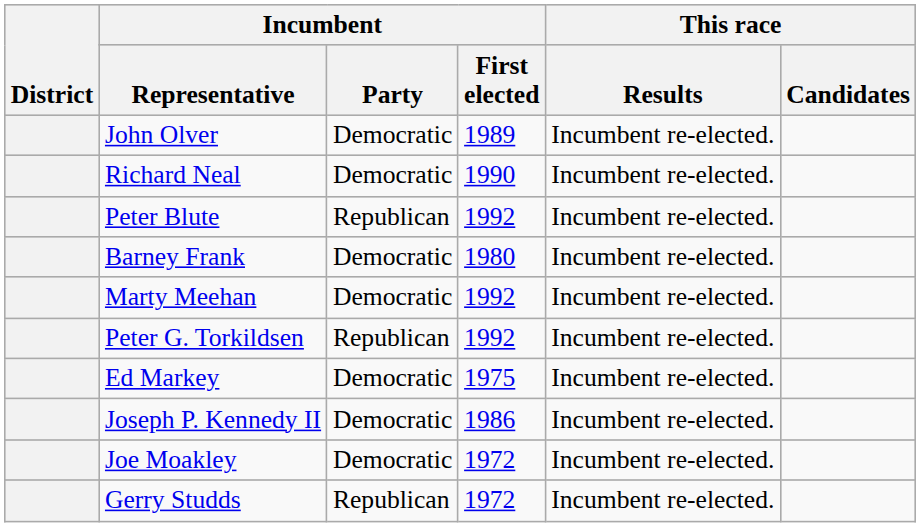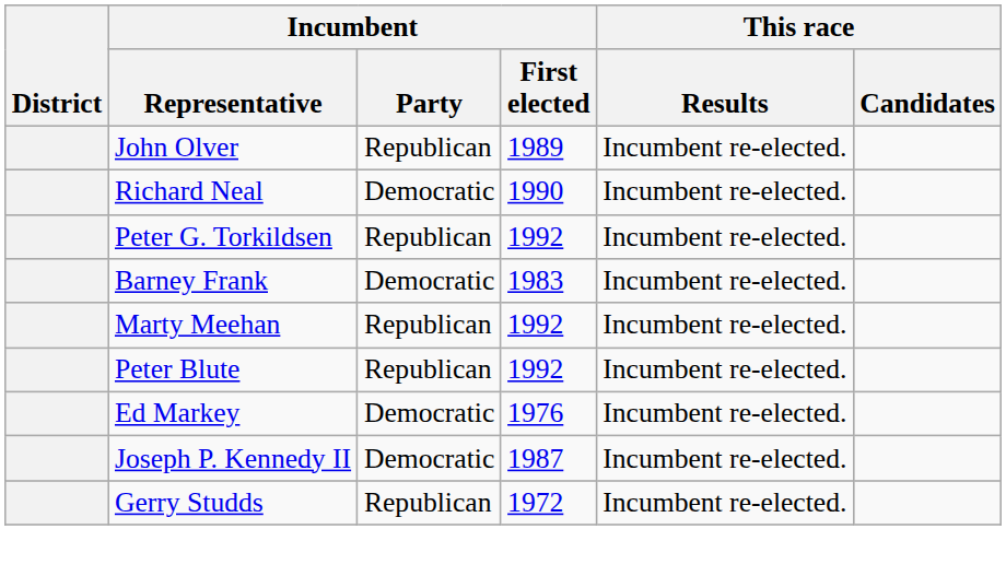John Olver | Incumbent / Party: Democratic -> Republican
rows swapped: Peter Blute <-> Peter G. Torkildsen
Barney Frank | Incumbent / First elected: 1980 -> 1983
Marty Meehan | Incumbent / Party: Democratic -> Republican
Ed Markey | Incumbent / First elected: 1975 -> 1976
Joseph P. Kennedy II | Incumbent / First elected: 1986 -> 1987
- row: Joe Moakley | Democratic | 1972 | Incumbent re-elected.
